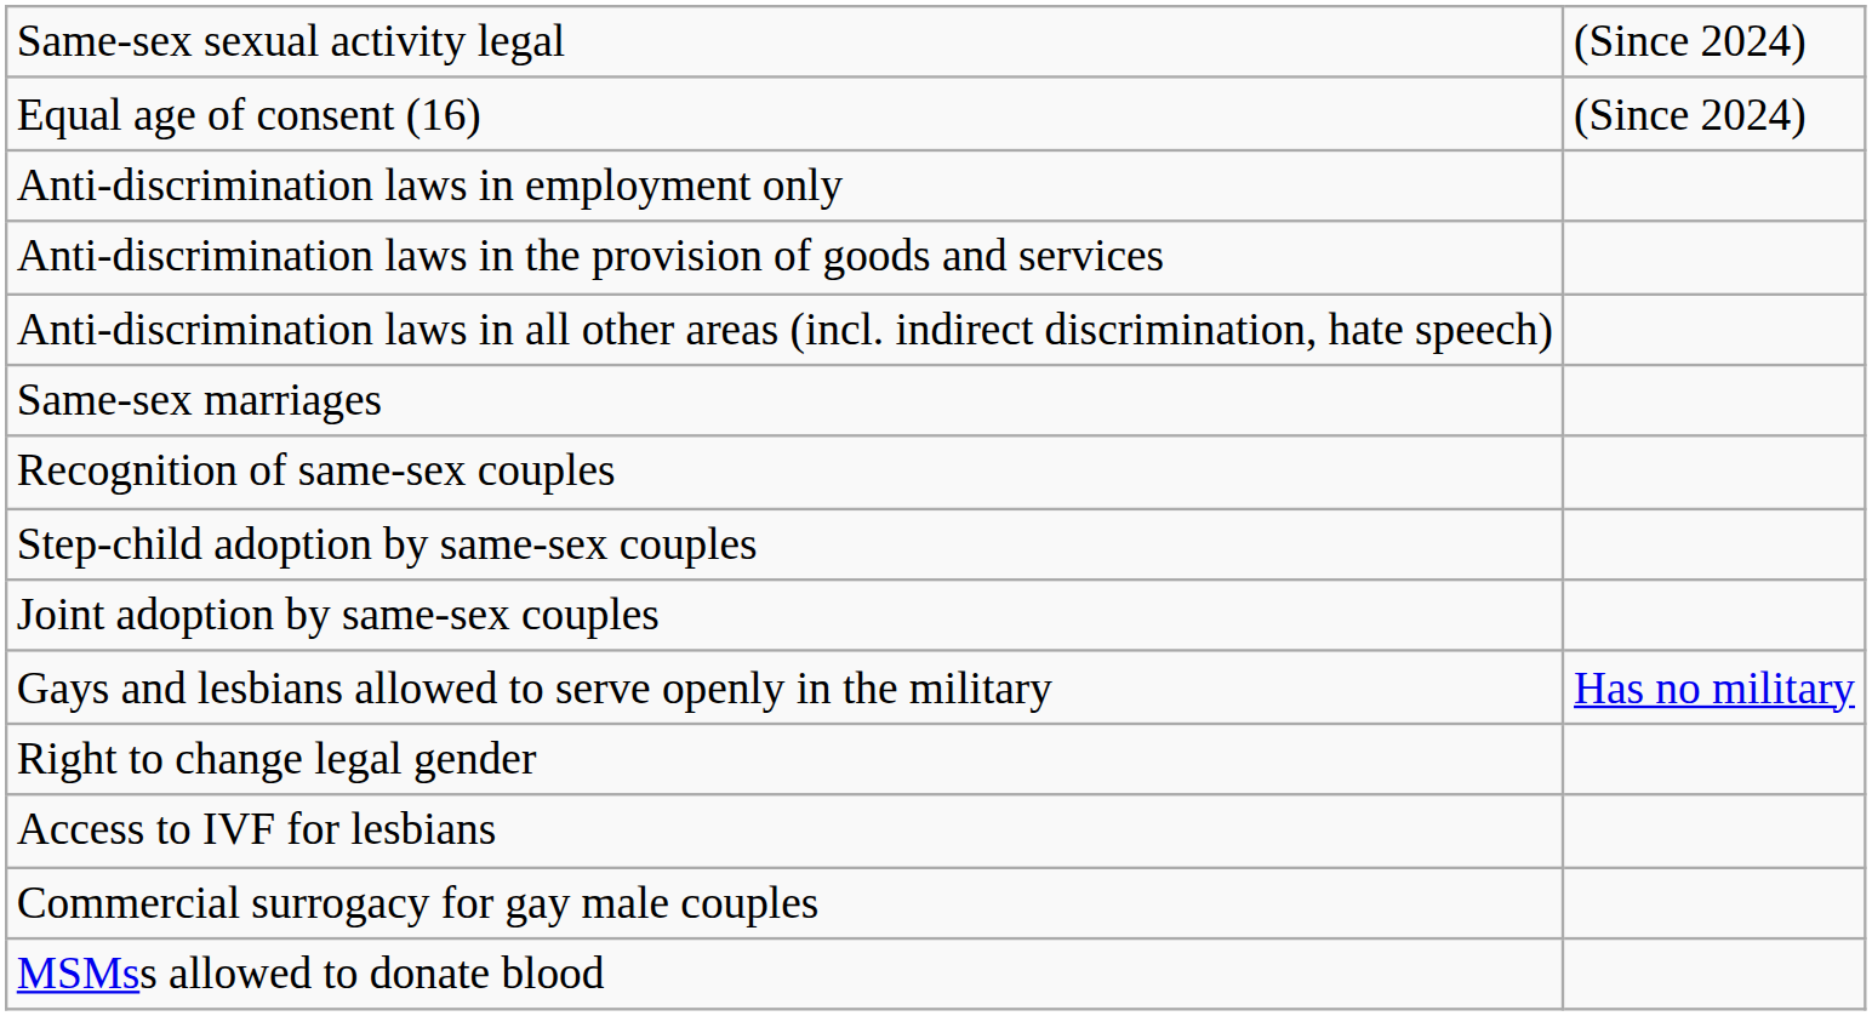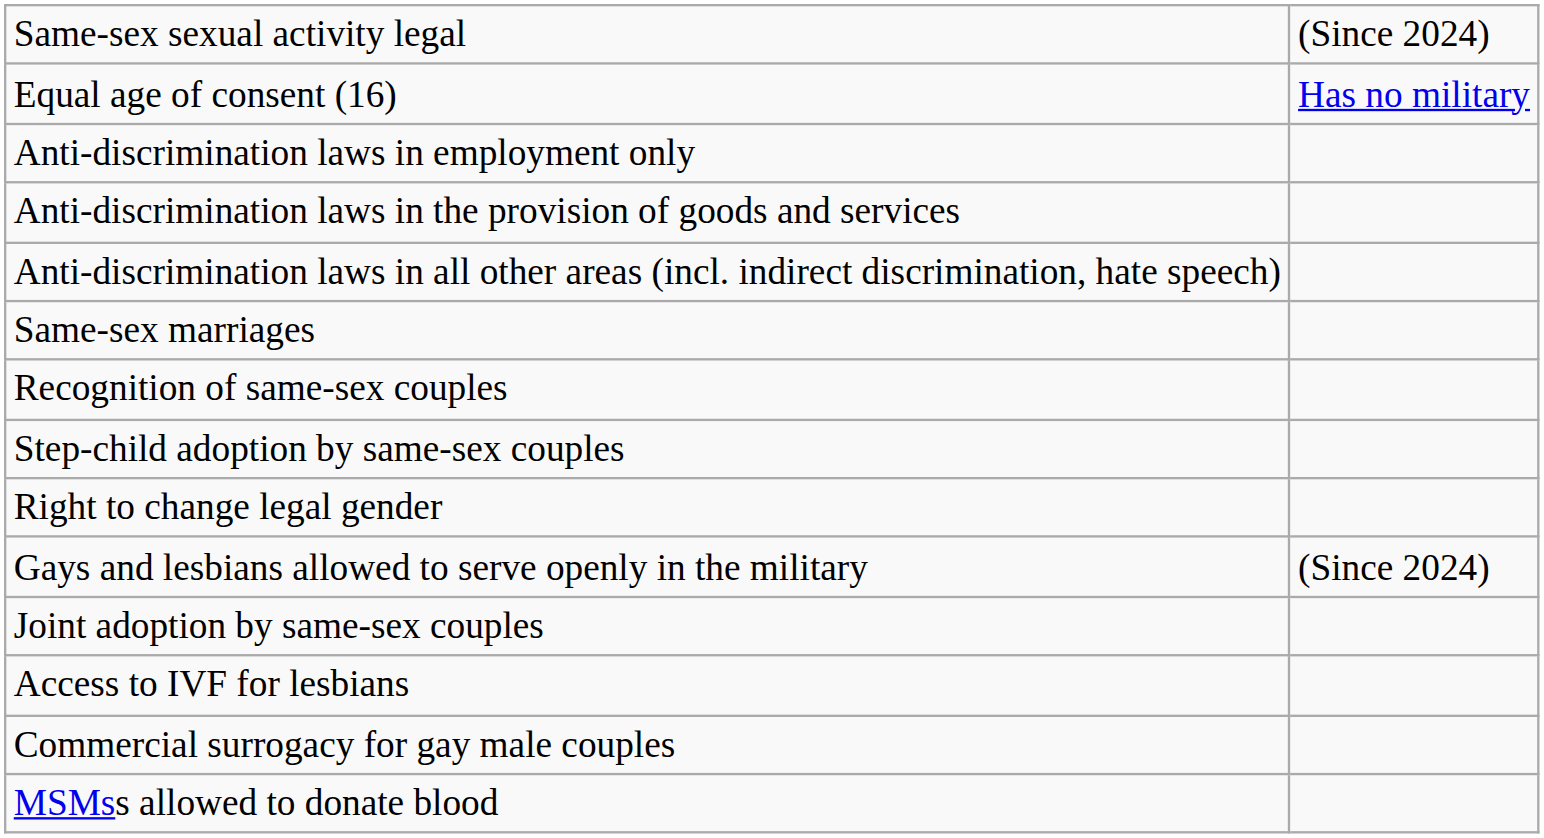Equal age of consent (16) | column 2: (Since 2024) -> Has no military
rows swapped: Joint adoption by same-sex couples <-> Right to change legal gender
Gays and lesbians allowed to serve openly in the military | column 2: Has no military -> (Since 2024)
